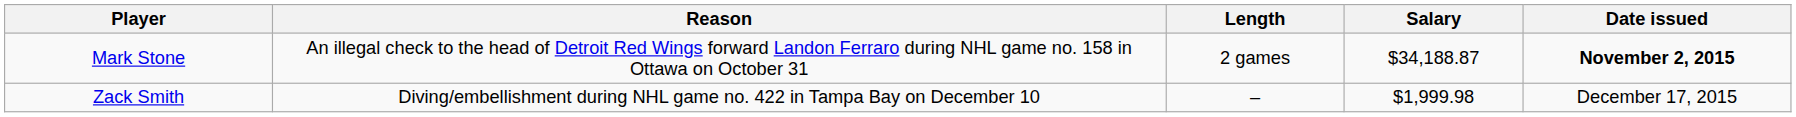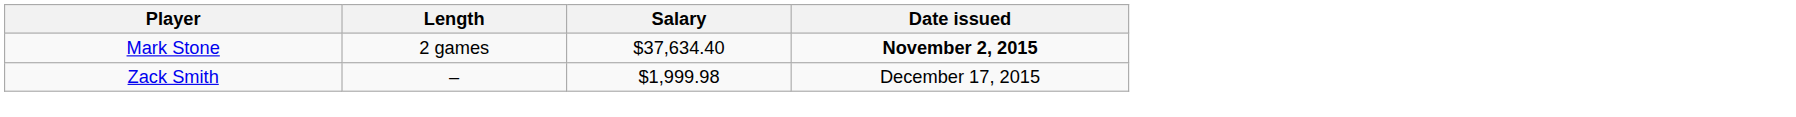- column: Reason | An illegal check to the head of Detroit Red Wings forward Landon Ferraro during NHL game no. 158 in Ottawa on October 31 | Diving/embellishment during NHL game no. 422 in Tampa Bay on December 10
Mark Stone | Salary: $34,188.87 -> $37,634.40
